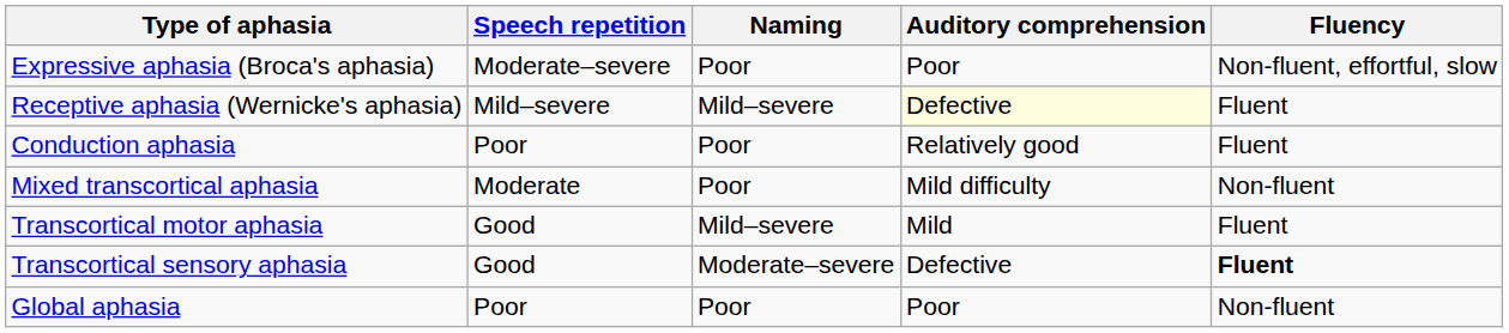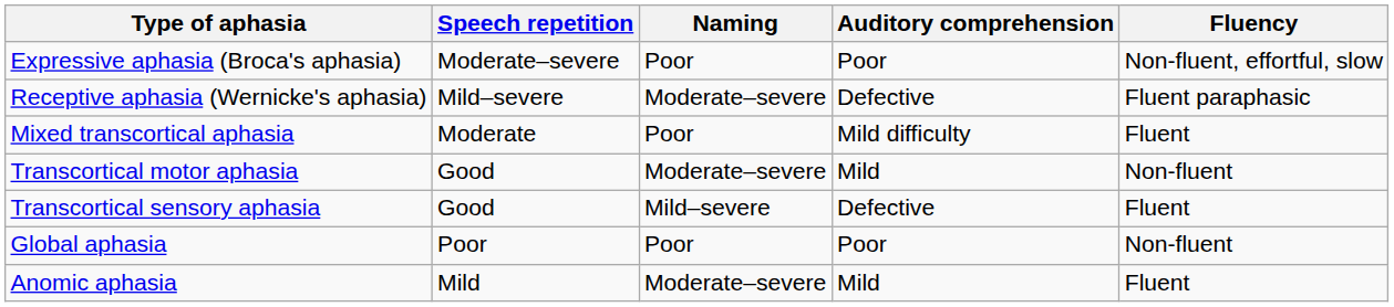Receptive aphasia (Wernicke's aphasia) | Naming: Mild–severe -> Moderate–severe
Receptive aphasia (Wernicke's aphasia) | Auditory comprehension: lightyellow background -> no background
Receptive aphasia (Wernicke's aphasia) | Fluency: Fluent -> Fluent paraphasic
- row: Conduction aphasia | Poor | Poor | Relatively good | Fluent
Mixed transcortical aphasia | Fluency: Non-fluent -> Fluent
Transcortical motor aphasia | Naming: Mild–severe -> Moderate–severe
Transcortical motor aphasia | Fluency: Fluent -> Non-fluent
Transcortical sensory aphasia | Naming: Moderate–severe -> Mild–severe
Transcortical sensory aphasia | Fluency: bold -> normal
+ row: Anomic aphasia | Mild | Moderate–severe | Mild | Fluent
